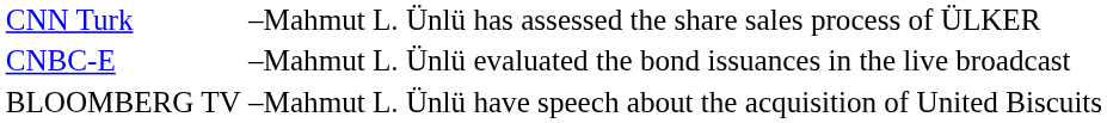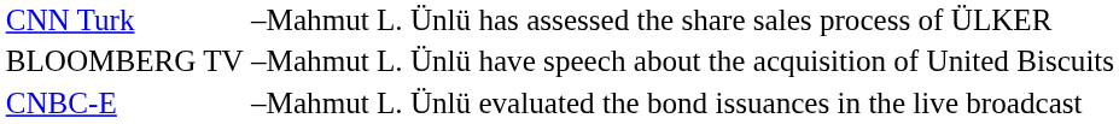rows swapped: CNBC-E <-> BLOOMBERG TV
